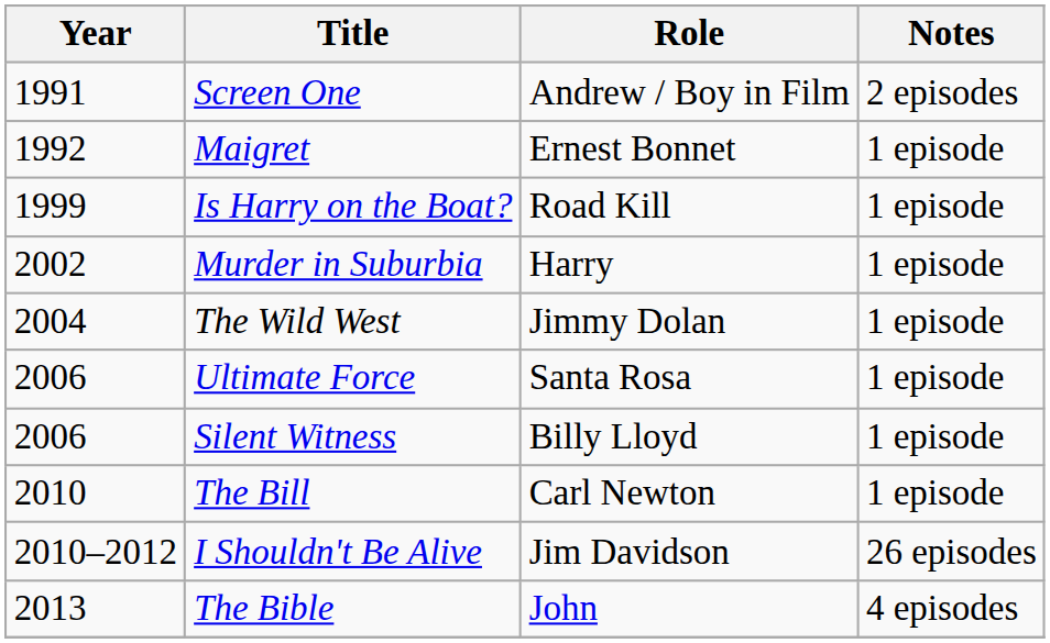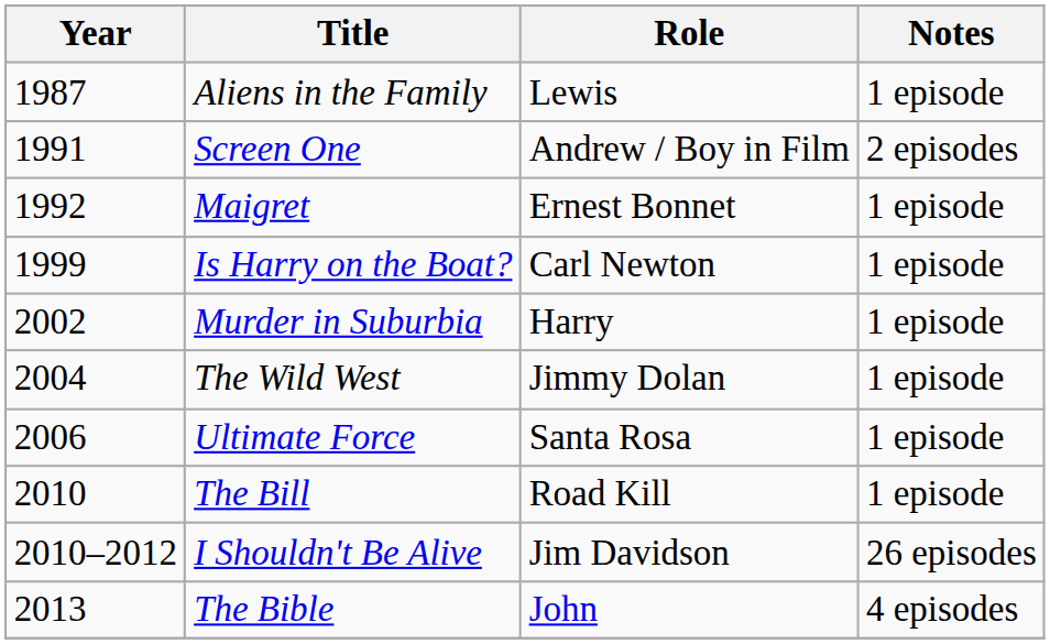+ row: 1987 | Aliens in the Family | Lewis | 1 episode
Is Harry on the Boat? | Role: Road Kill -> Carl Newton
- row: 2006 | Silent Witness | Billy Lloyd | 1 episode
The Bill | Role: Carl Newton -> Road Kill
